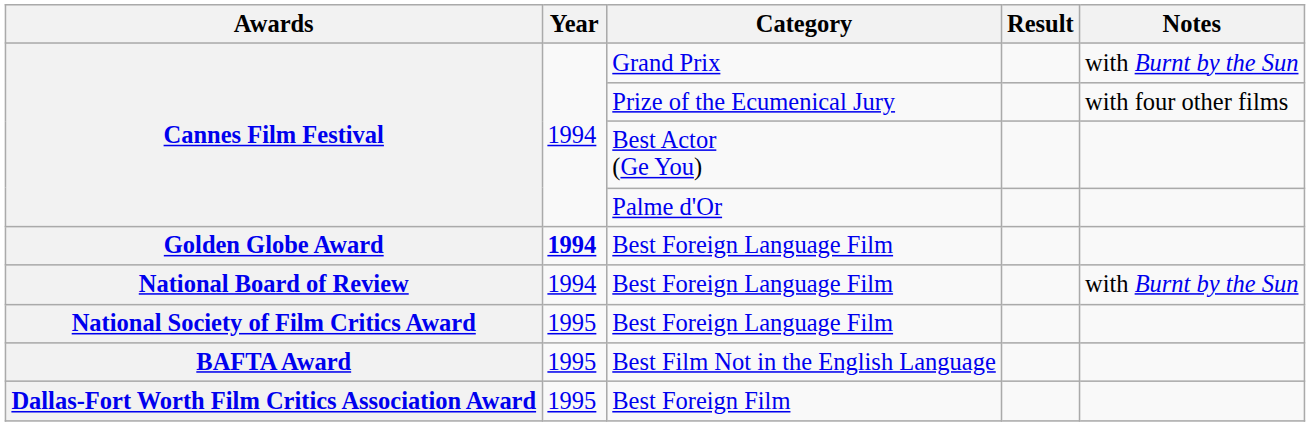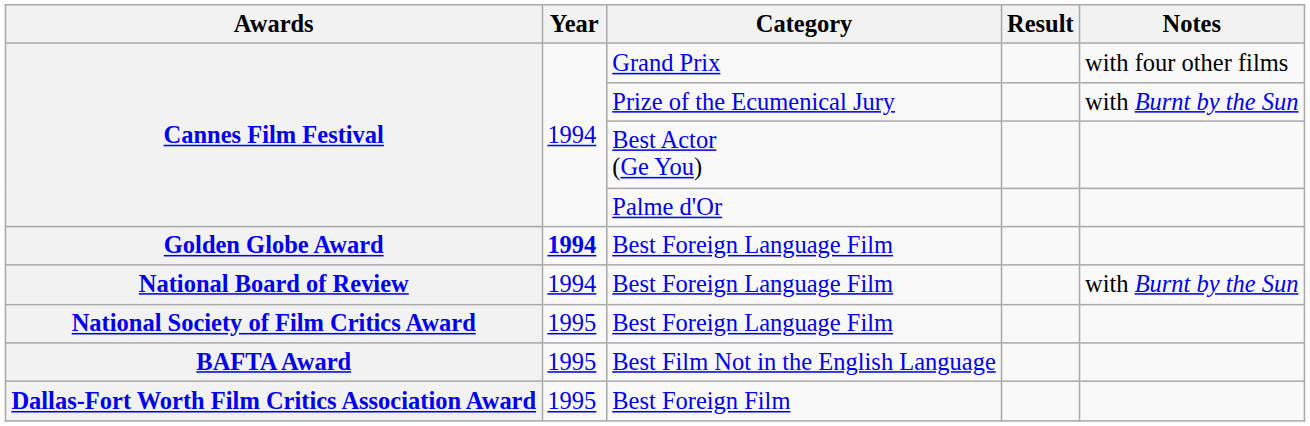Grand Prix | Notes: with Burnt by the Sun -> with four other films
Prize of the Ecumenical Jury | Notes: with four other films -> with Burnt by the Sun
